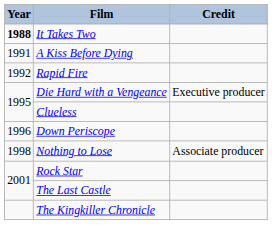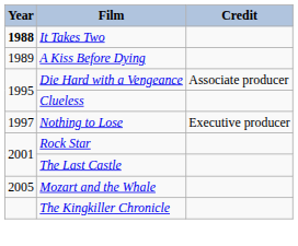A Kiss Before Dying | Year: 1991 -> 1989
- row: 1992 | Rapid Fire
Die Hard with a Vengeance | Credit: Executive producer -> Associate producer
- row: 1996 | Down Periscope
Nothing to Lose | Year: 1998 -> 1997
Nothing to Lose | Credit: Associate producer -> Executive producer
+ row: 2005 | Mozart and the Whale
